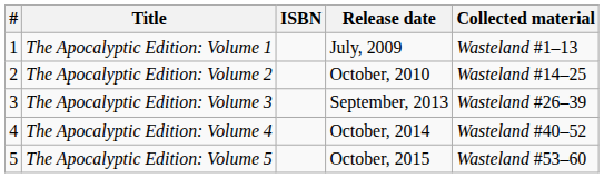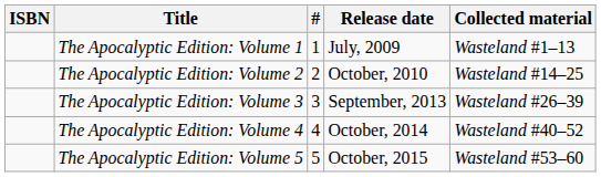columns swapped: # <-> ISBN
